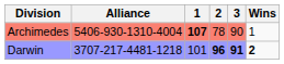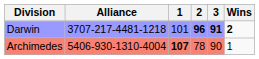rows swapped: Archimedes <-> Darwin
